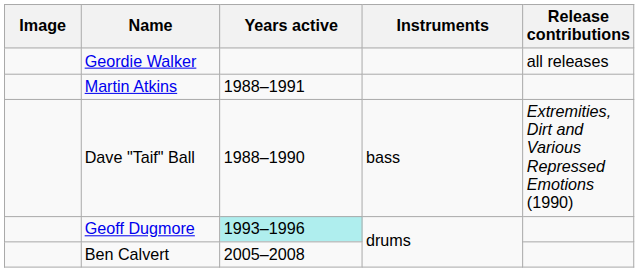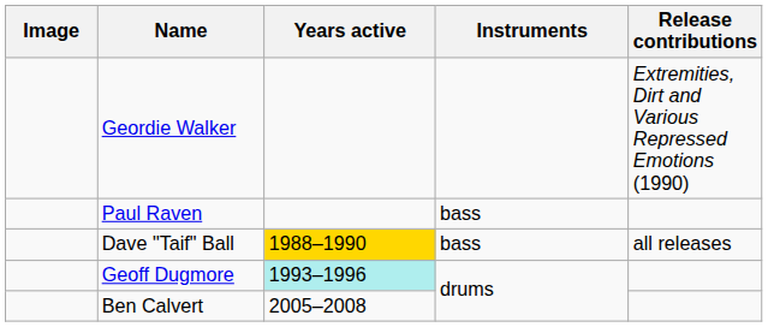Geordie Walker | Release contributions: all releases -> Extremities, Dirt and Various Repressed Emotions (1990)
+ row: Paul Raven | bass
- row: Martin Atkins | 1988–1991
Dave "Taif" Ball | Years active: no background -> gold background
Dave "Taif" Ball | Release contributions: Extremities, Dirt and Various Repressed Emotions (1990) -> all releases
